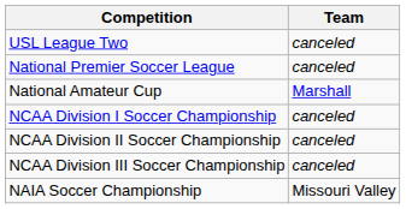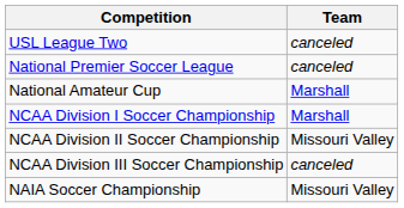NCAA Division I Soccer Championship | Team: canceled -> Marshall
NCAA Division II Soccer Championship | Team: canceled -> Missouri Valley
